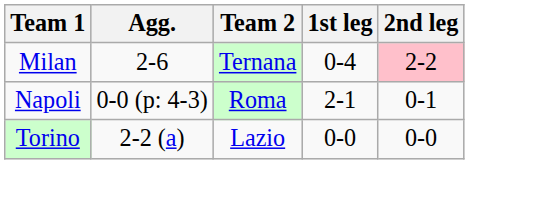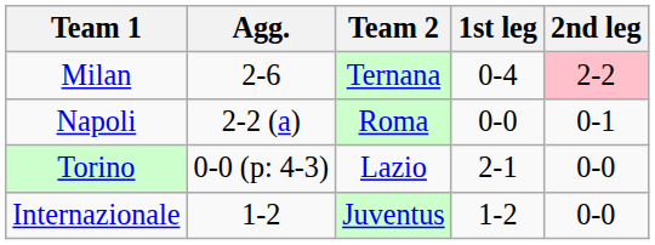Napoli | Agg.: 0-0 (p: 4-3) -> 2-2 (a)
Napoli | 1st leg: 2-1 -> 0-0
Torino | Agg.: 2-2 (a) -> 0-0 (p: 4-3)
Torino | 1st leg: 0-0 -> 2-1
+ row: Internazionale | 1-2 | Juventus | 1-2 | 0-0
